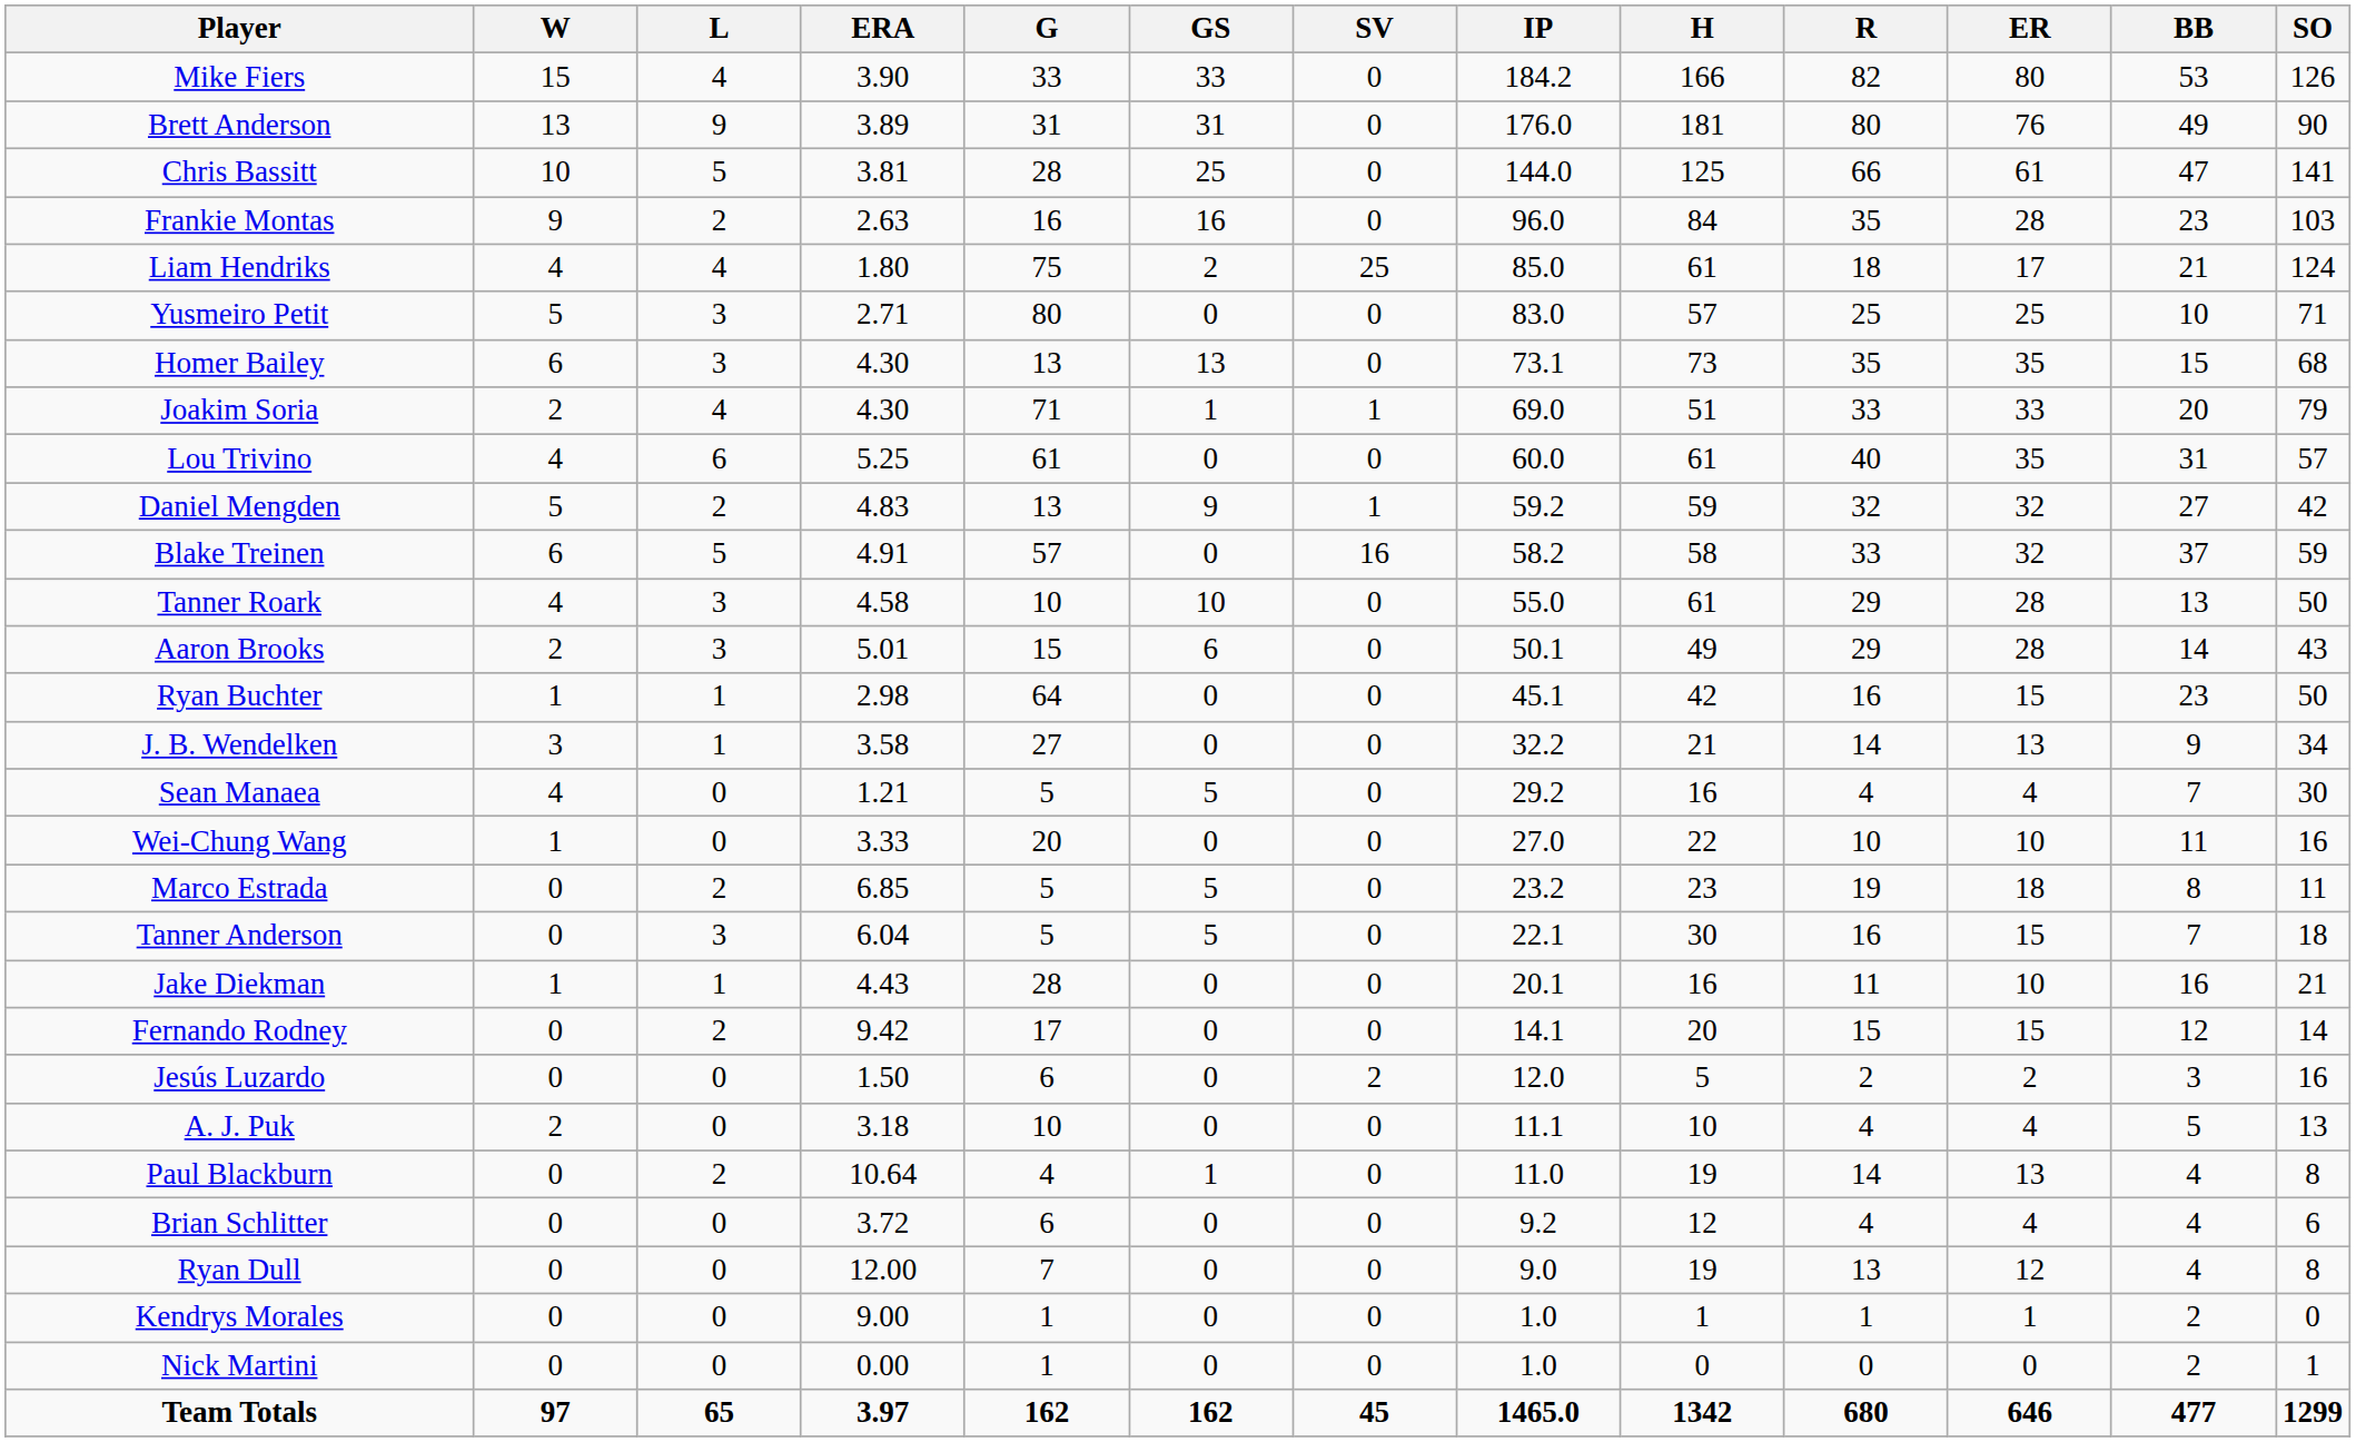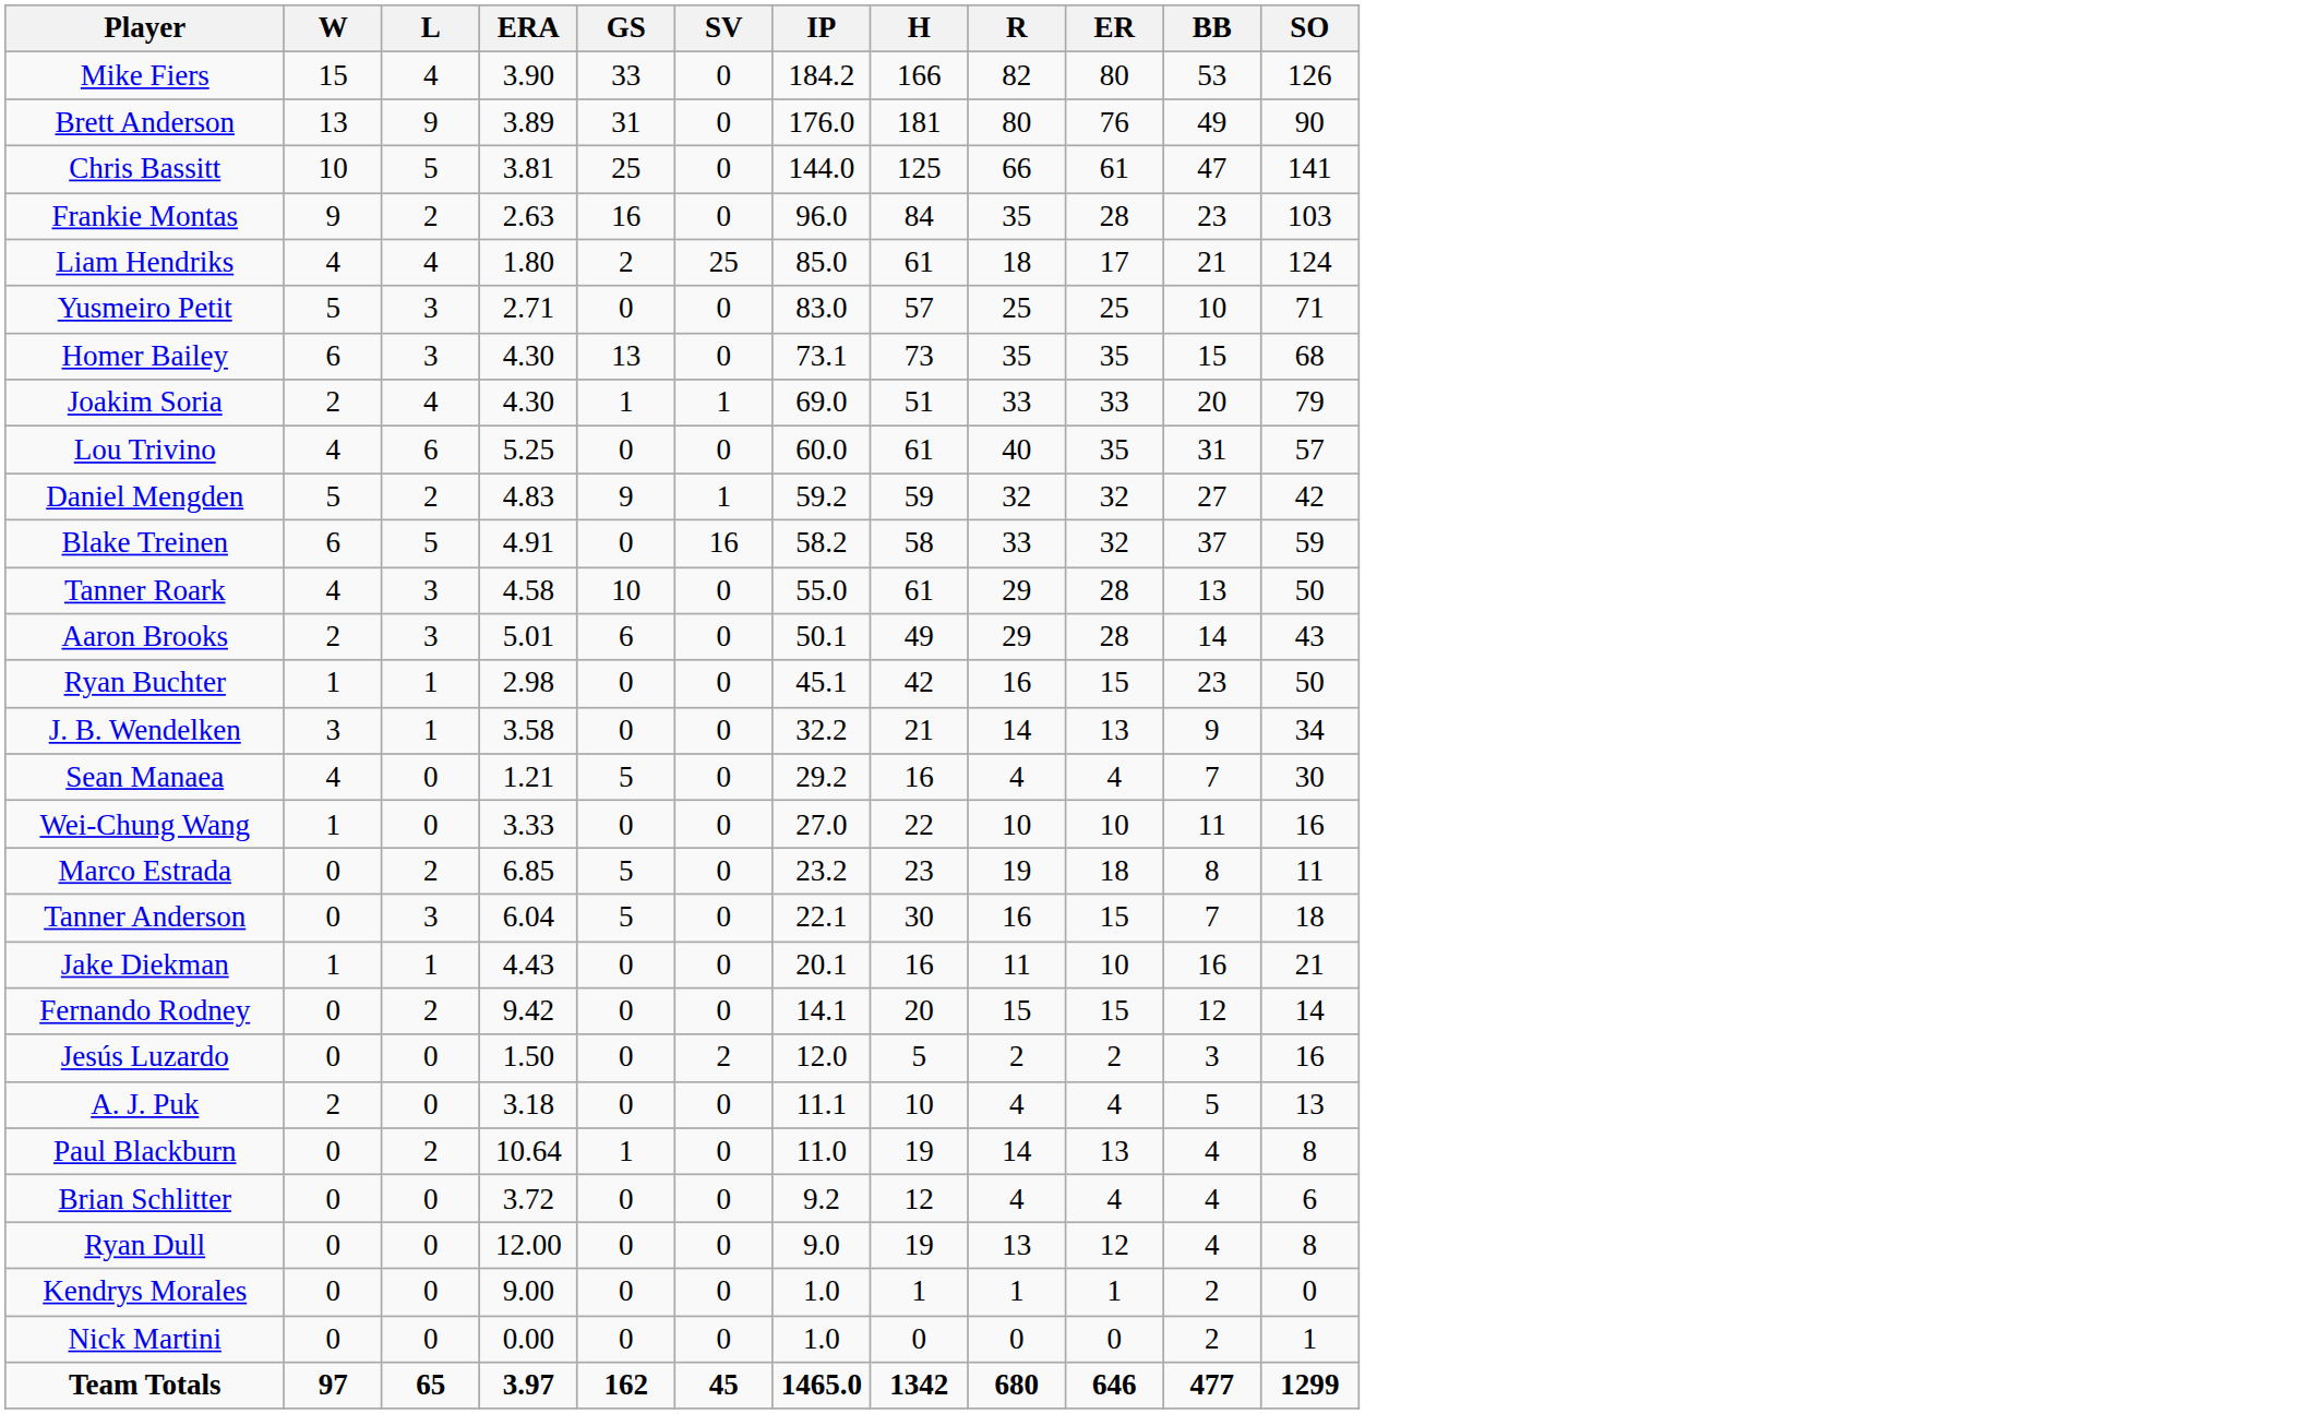- column: G | 33 | 31 | 28 | 16 | 75 | 80 | 13 | 71 | 61 | 13 | 57 | 10 | 15 | 64 | 27 | 5 | 20 | 5 | 5 | 28 | 17 | 6 | 10 | 4 | 6 | 7 | 1 | 1 | 162
